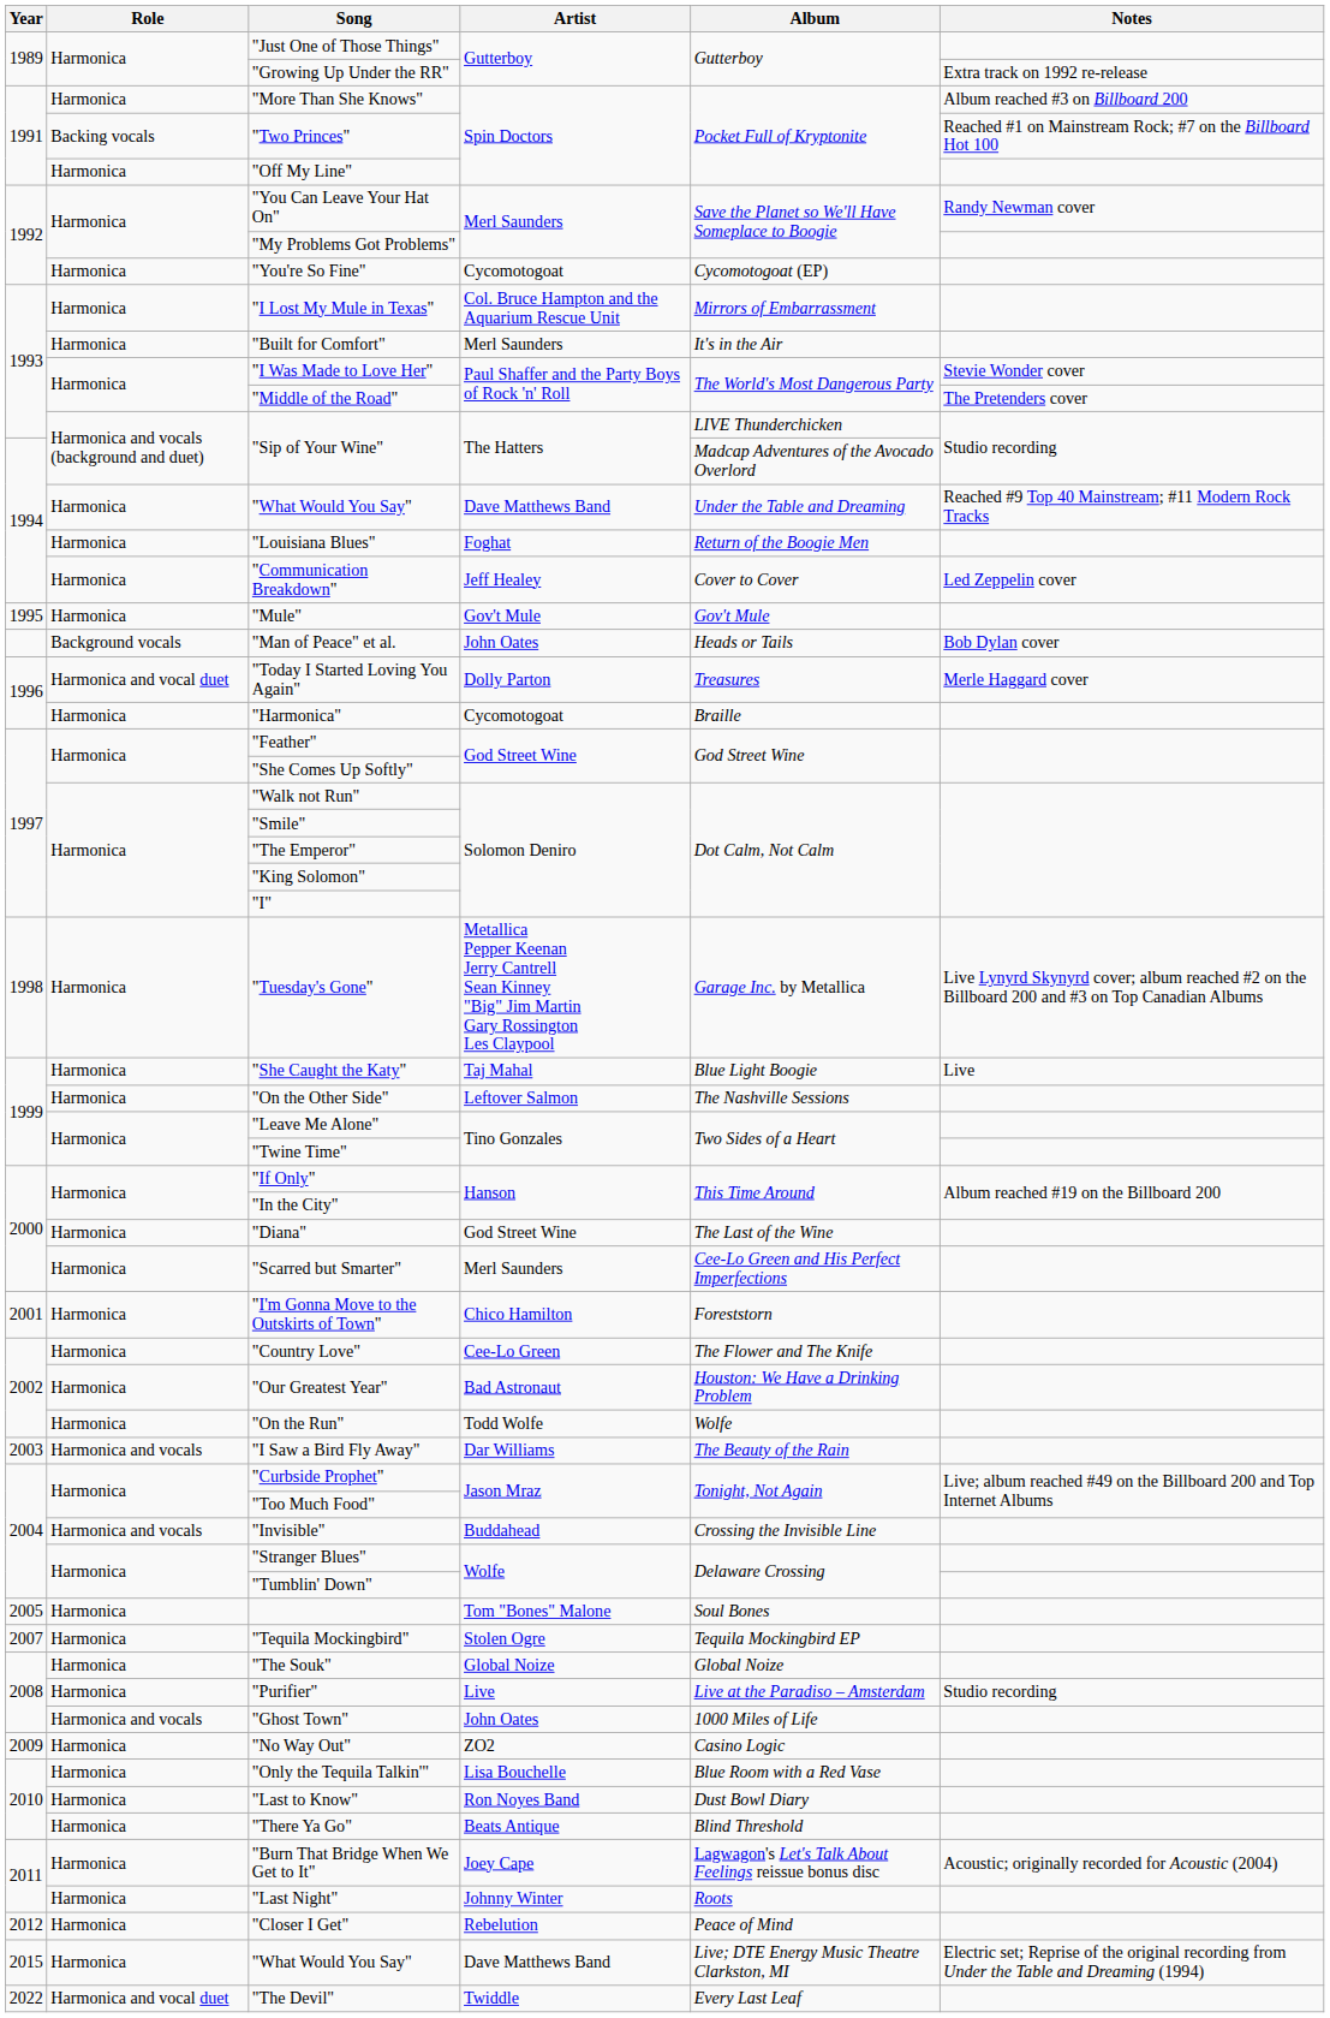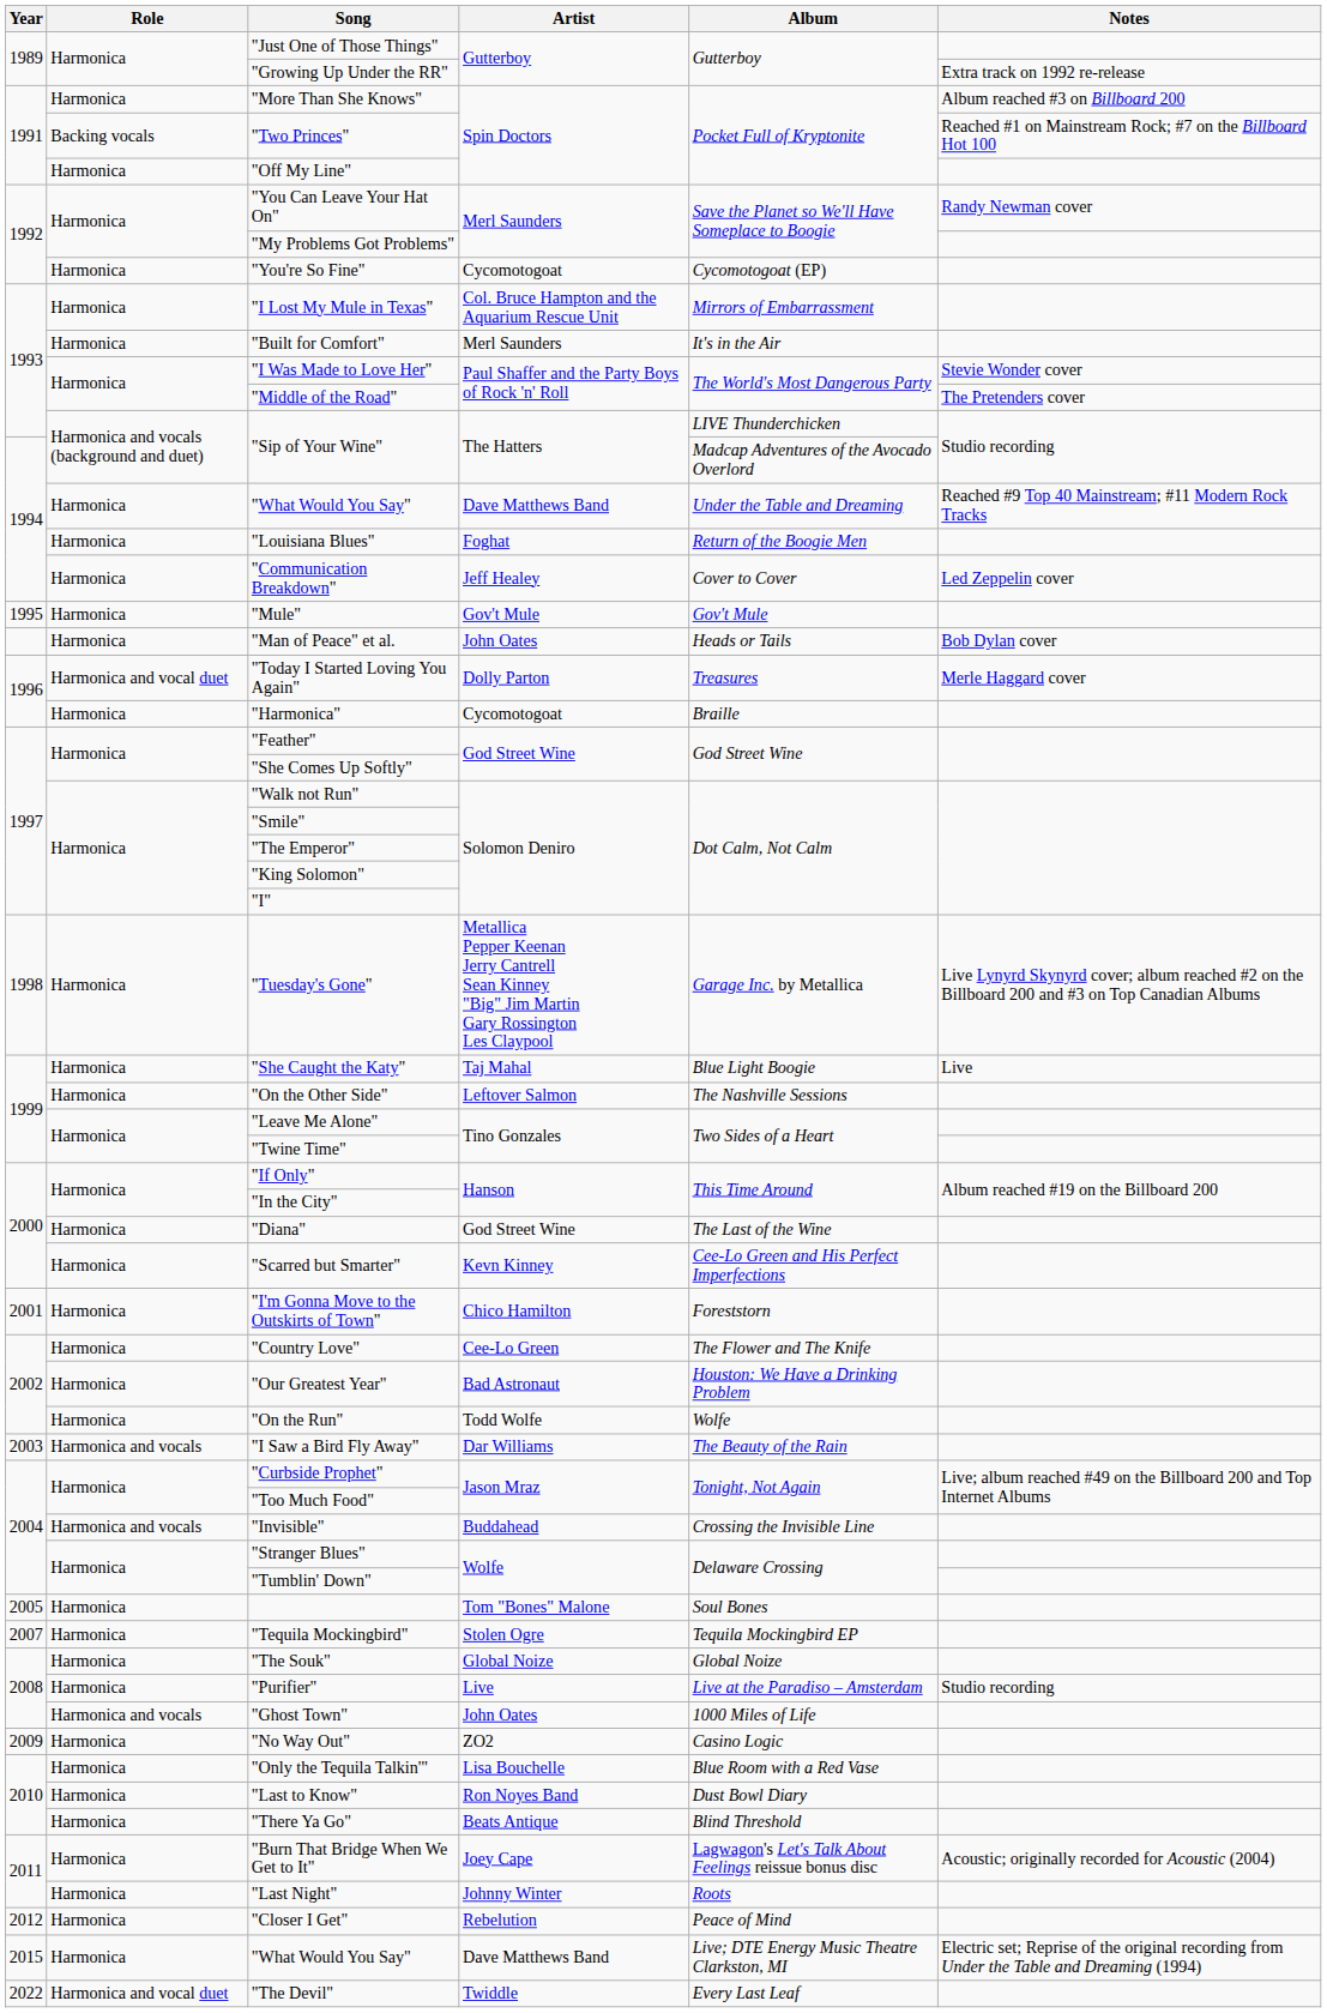"Man of Peace" et al. | Role: Background vocals -> Harmonica
"Scarred but Smarter" | Artist: Merl Saunders -> Kevn Kinney
